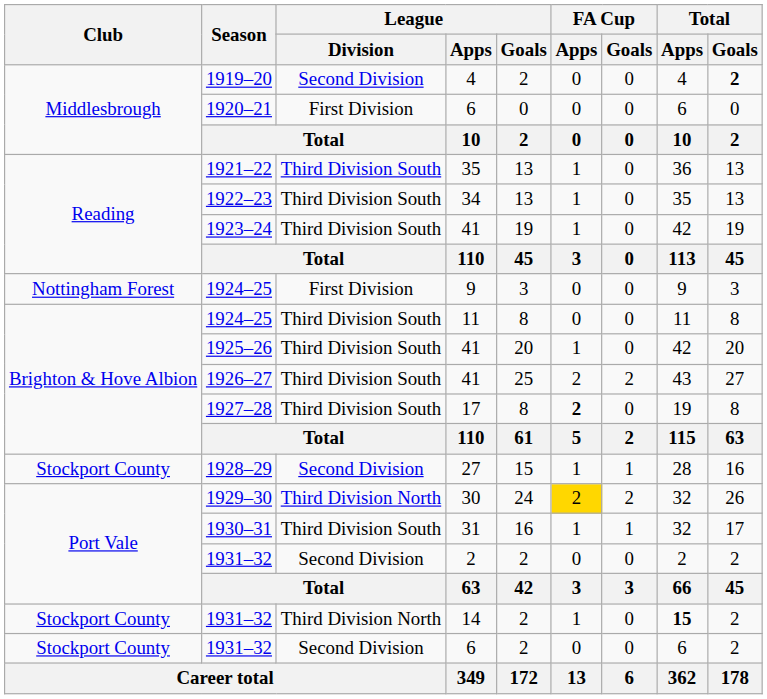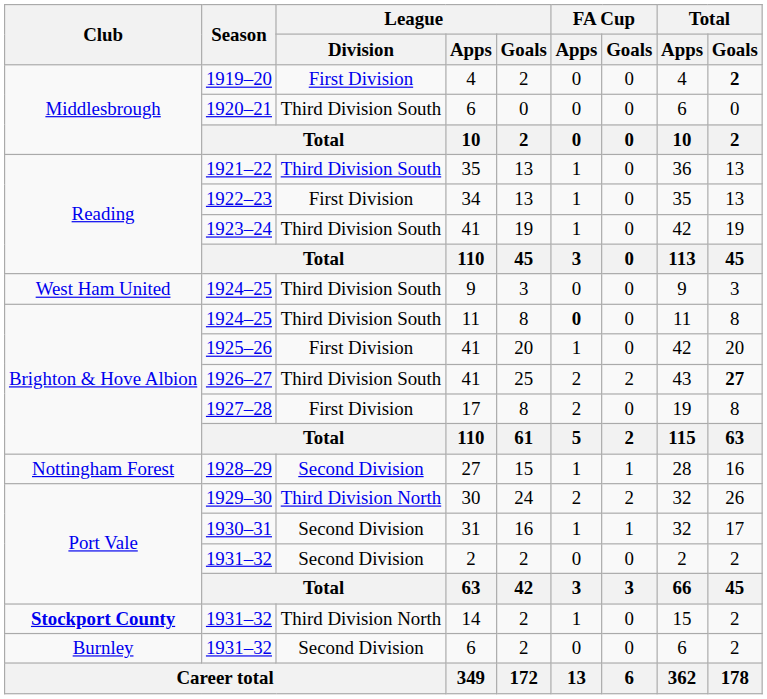1919–20 | League / Division: Second Division -> First Division
1920–21 | League / Division: First Division -> Third Division South
1922–23 | League / Division: Third Division South -> First Division
1924–25 / 9 | Club: Nottingham Forest -> West Ham United
1924–25 / 9 | League / Division: First Division -> Third Division South
1924–25 / 11 | FA Cup / Apps: normal -> bold
1925–26 | League / Division: Third Division South -> First Division
1926–27 | Total / Goals: normal -> bold
1927–28 | League / Division: Third Division South -> First Division
1927–28 | FA Cup / Apps: bold -> normal
1928–29 | Club: Stockport County -> Nottingham Forest
1929–30 | FA Cup / Apps: gold background -> no background
1930–31 | League / Division: Third Division South -> Second Division
1931–32 / 14 | Club: normal -> bold
1931–32 / 14 | Total / Apps: bold -> normal
1931–32 / 6 | Club: Stockport County -> Burnley
